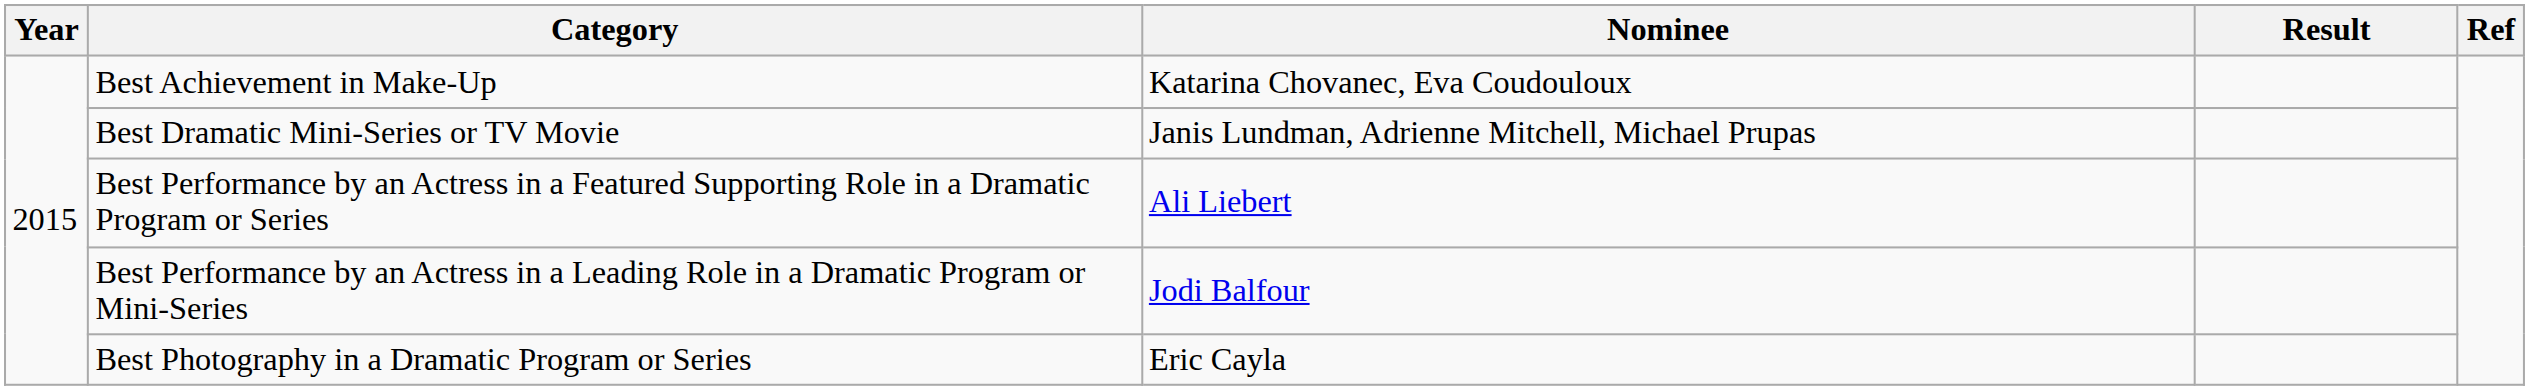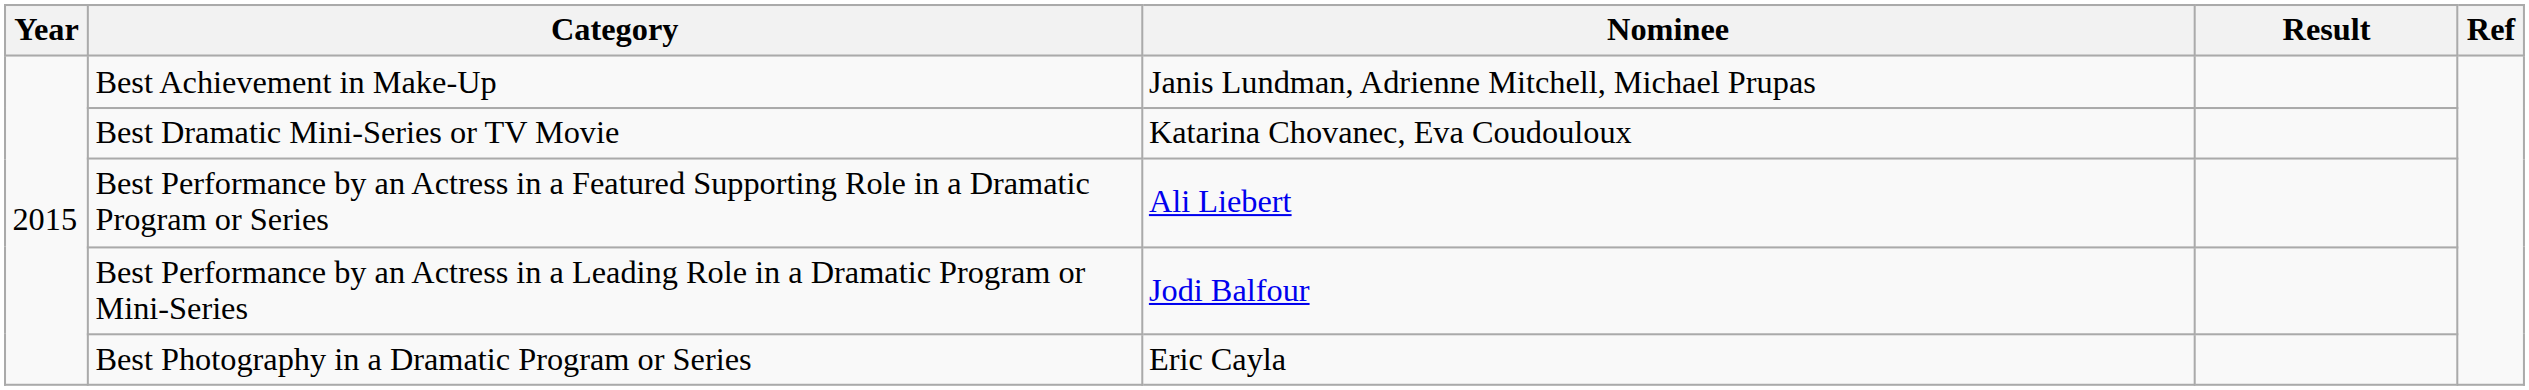Best Achievement in Make-Up | Nominee: Katarina Chovanec, Eva Coudouloux -> Janis Lundman, Adrienne Mitchell, Michael Prupas
Best Dramatic Mini-Series or TV Movie | Nominee: Janis Lundman, Adrienne Mitchell, Michael Prupas -> Katarina Chovanec, Eva Coudouloux
